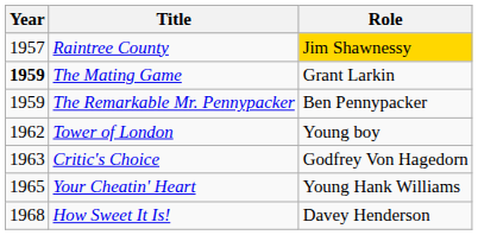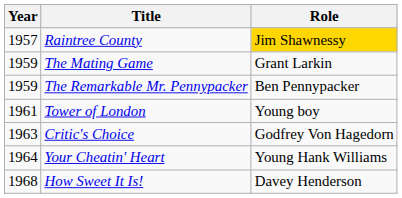The Mating Game | Year: bold -> normal
Tower of London | Year: 1962 -> 1961
Your Cheatin' Heart | Year: 1965 -> 1964
